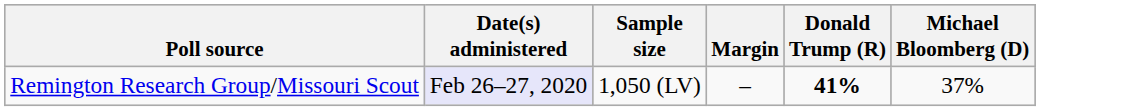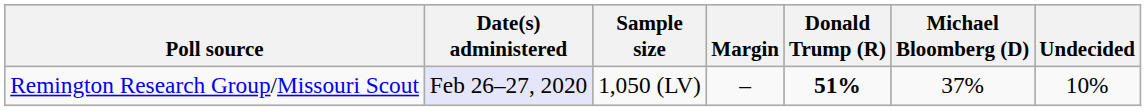+ column: Undecided | 10%
Remington Research Group/Missouri Scout | Donald Trump (R): 41% -> 51%
